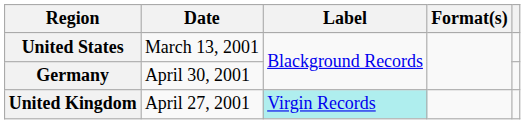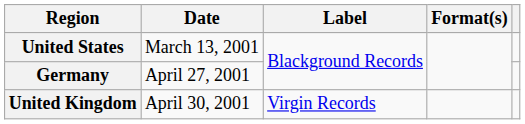Germany | Date: April 30, 2001 -> April 27, 2001
United Kingdom | Date: April 27, 2001 -> April 30, 2001
United Kingdom | Label: paleturquoise background -> no background
